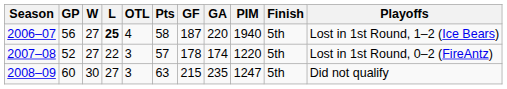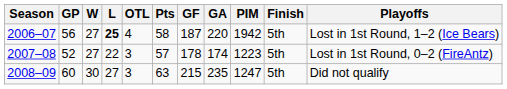2006–07 | PIM: 1940 -> 1942
2007–08 | PIM: 1220 -> 1223
